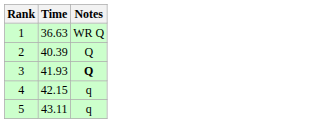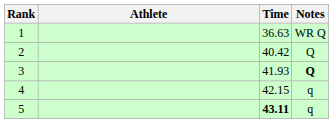+ column: Athlete
2 | Time: 40.39 -> 40.42
5 | Time: normal -> bold
